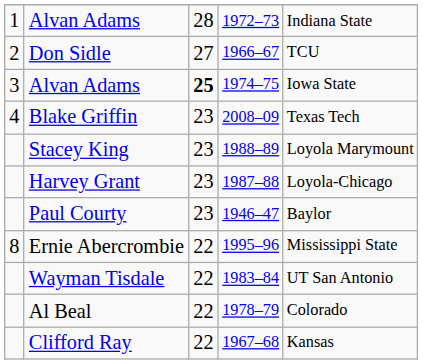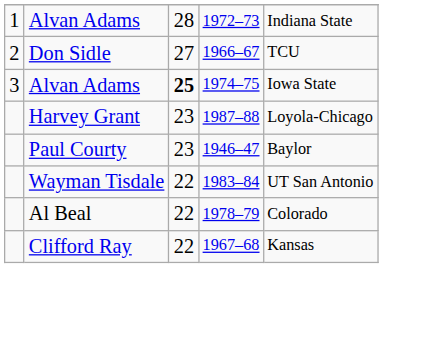- row: 4 | Blake Griffin | 23 | 2008–09 | Texas Tech
- row: Stacey King | 23 | 1988–89 | Loyola Marymount
- row: 8 | Ernie Abercrombie | 22 | 1995–96 | Mississippi State
